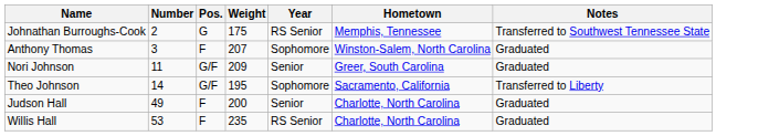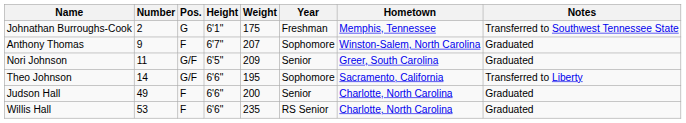+ column: Height | 6'1" | 6'7" | 6'5" | 6'6" | 6'6" | 6'6"
Johnathan Burroughs-Cook | Year: RS Senior -> Freshman
Anthony Thomas | Number: 3 -> 9
